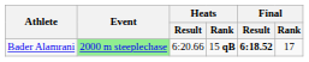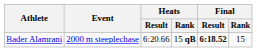Bader Alamrani | Event: lightgreen background -> no background
Bader Alamrani | Final / Rank: 17 -> 15
